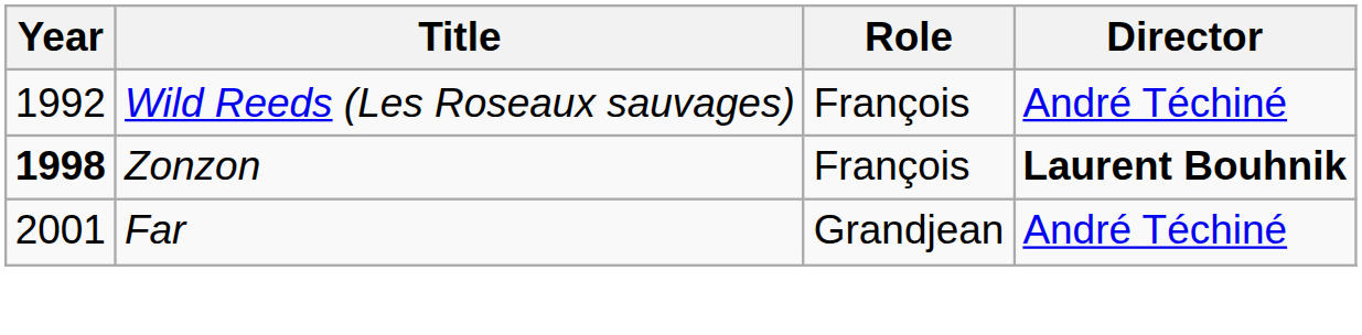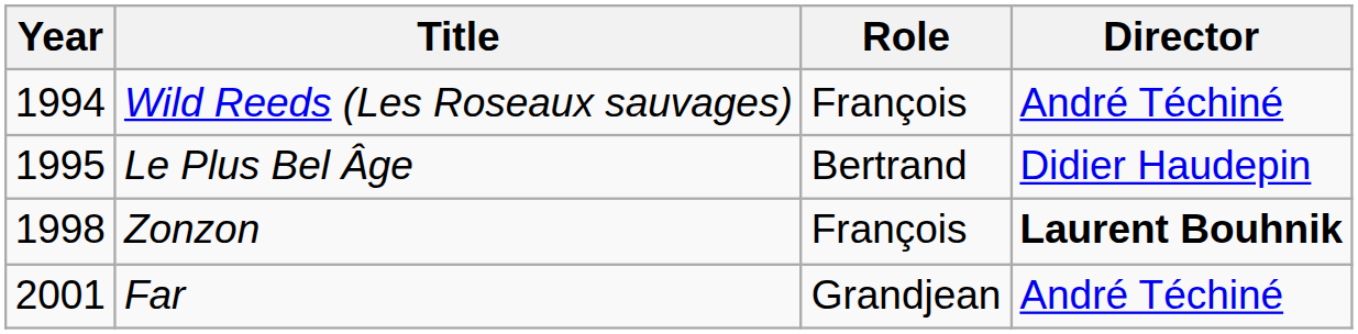Wild Reeds (Les Roseaux sauvages) | Year: 1992 -> 1994
+ row: 1995 | Le Plus Bel Âge | Bertrand | Didier Haudepin
Zonzon | Year: bold -> normal
